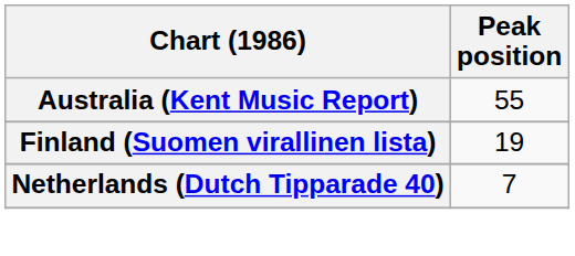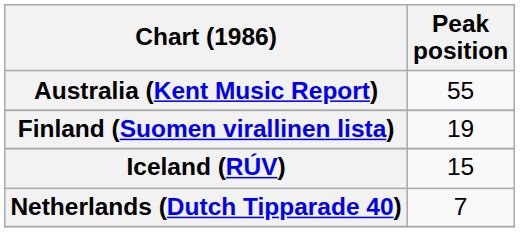+ row: Iceland (RÚV) | 15
